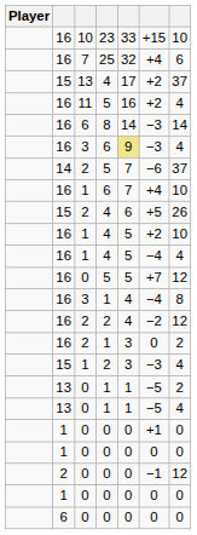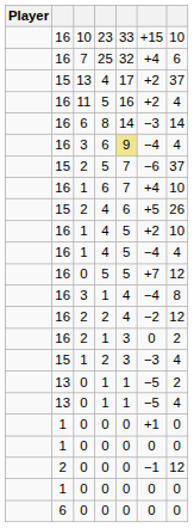3 / 6 | column 6: −3 -> −4
2 / 5 | column 2: 14 -> 15
